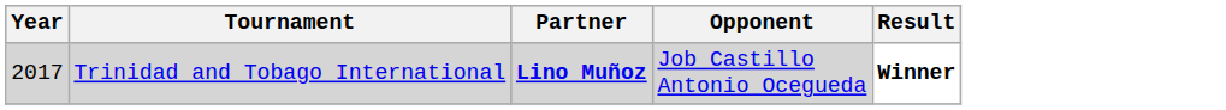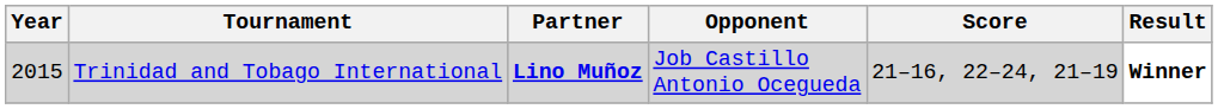+ column: Score | 21–16, 22–24, 21–19
Trinidad and Tobago International | Year: 2017 -> 2015
